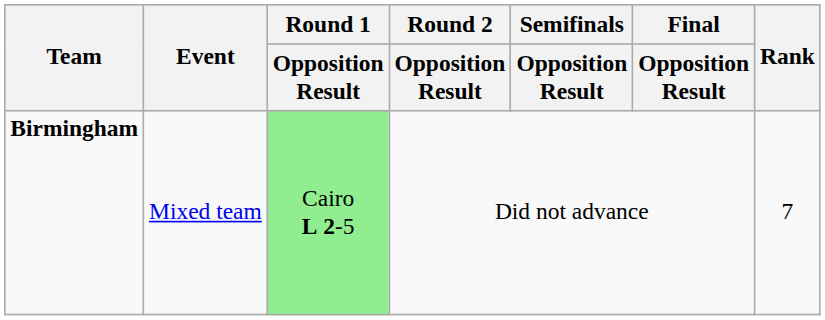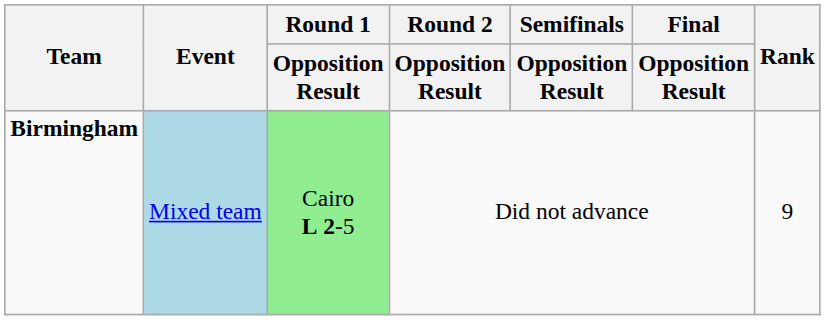Birmingham | Event: no background -> lightblue background
Birmingham | Rank: 7 -> 9
